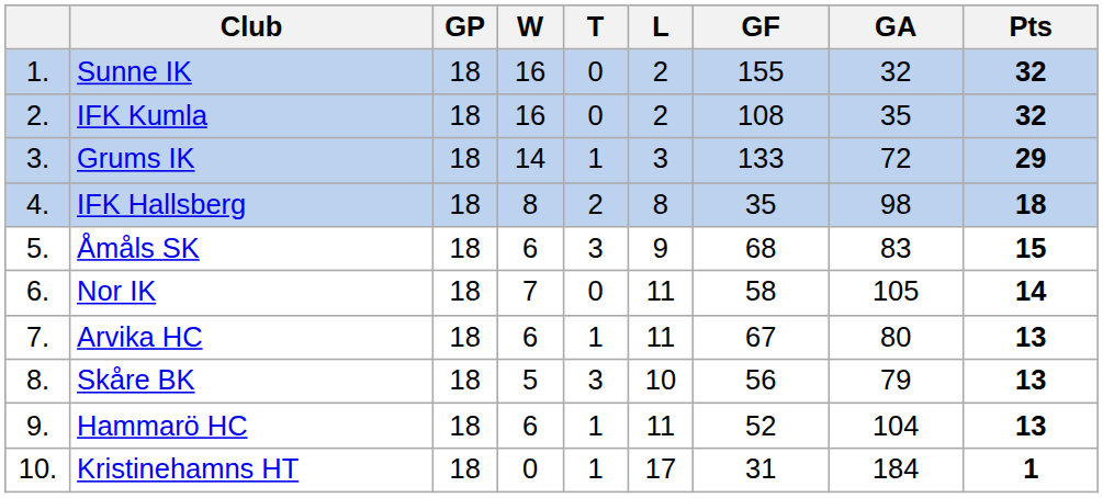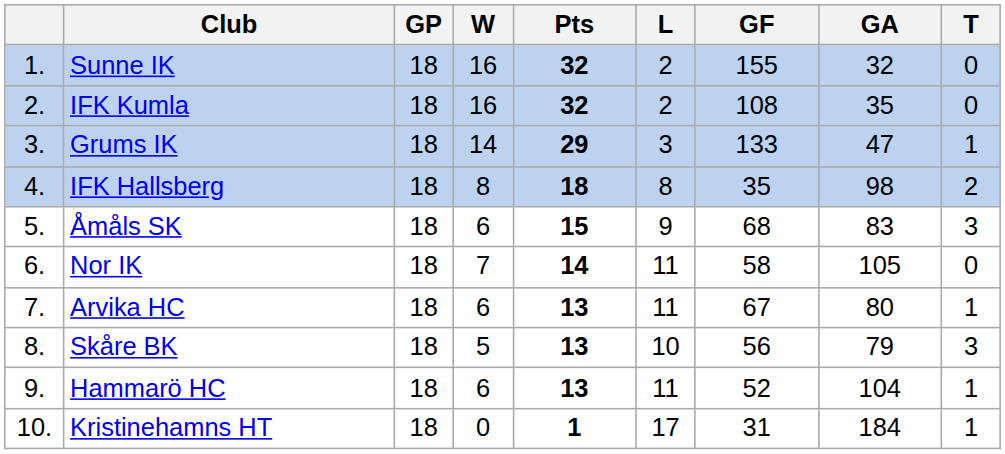columns swapped: T <-> Pts
Grums IK | GA: 72 -> 47
